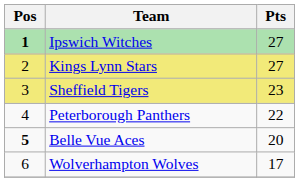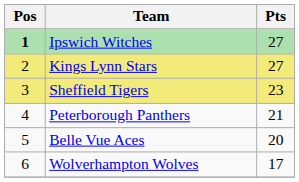Peterborough Panthers | Pts: 22 -> 21
Belle Vue Aces | Pos: bold -> normal
